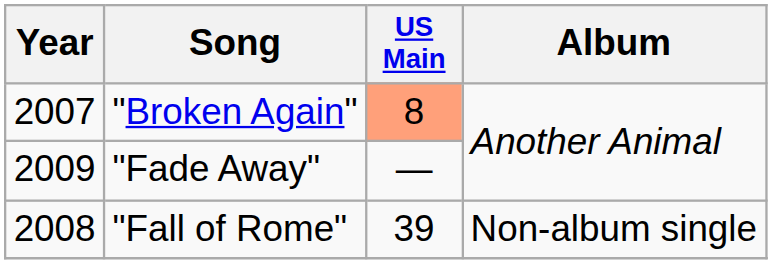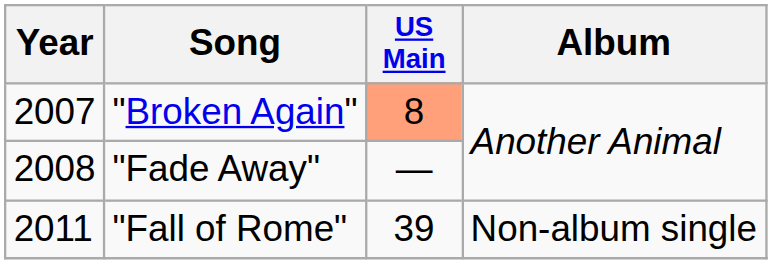"Fade Away" | Year: 2009 -> 2008
"Fall of Rome" | Year: 2008 -> 2011
